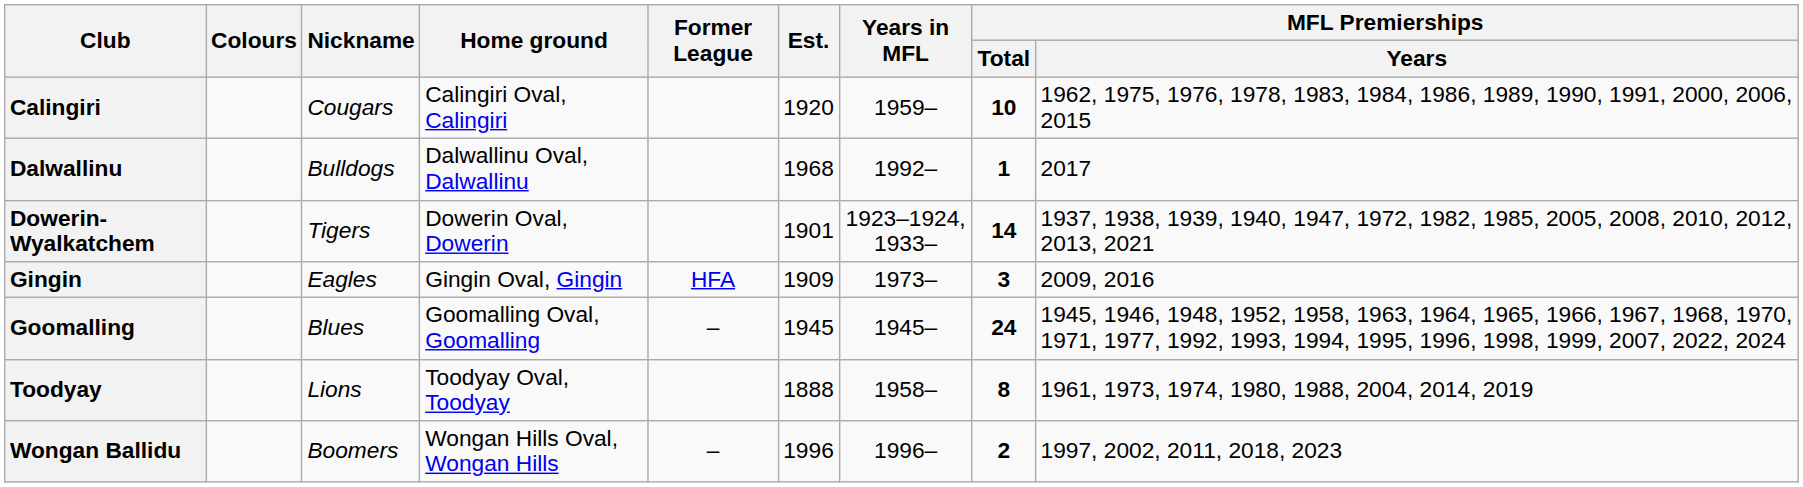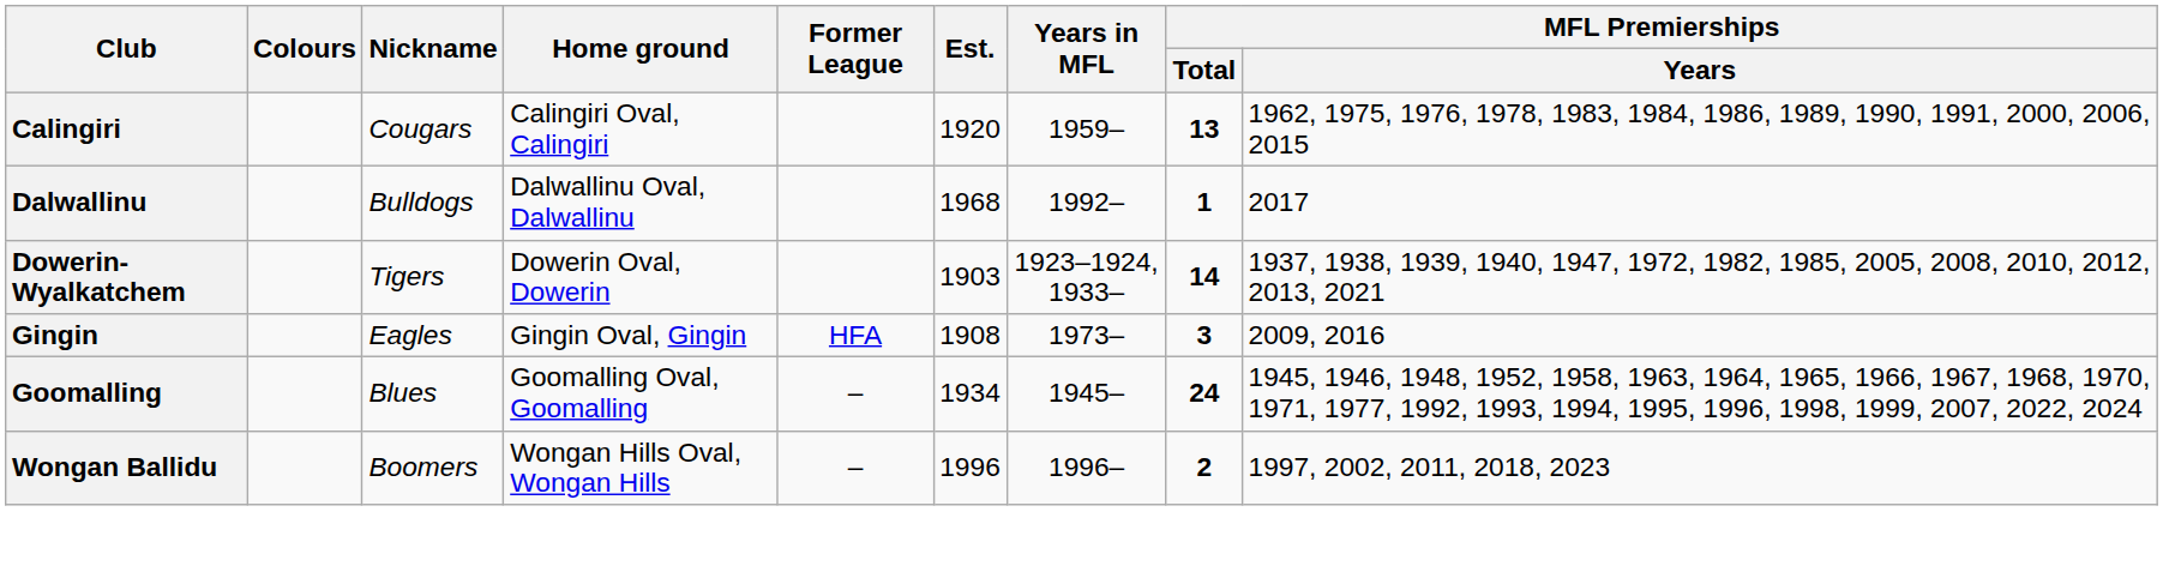Calingiri | MFL Premierships / Total: 10 -> 13
Dowerin-Wyalkatchem | Est.: 1901 -> 1903
Gingin | Est.: 1909 -> 1908
Goomalling | Est.: 1945 -> 1934
- row: Toodyay | Lions | Toodyay Oval, Toodyay | 1888 | 1958– | 8 | 1961, 1973, 1974, 1980, 1988, 2004, 2014, 2019
